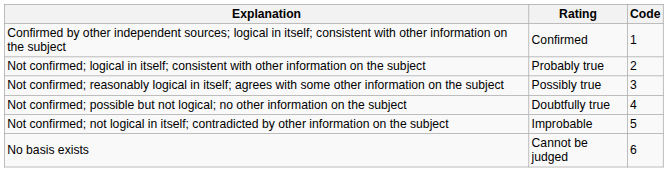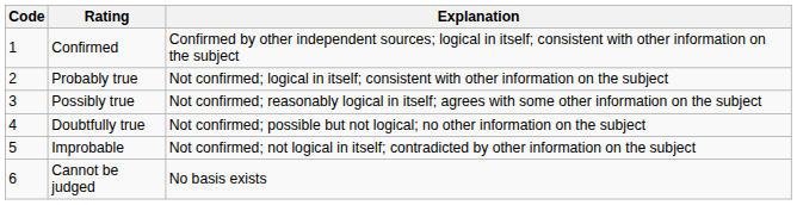columns swapped: Code <-> Explanation
